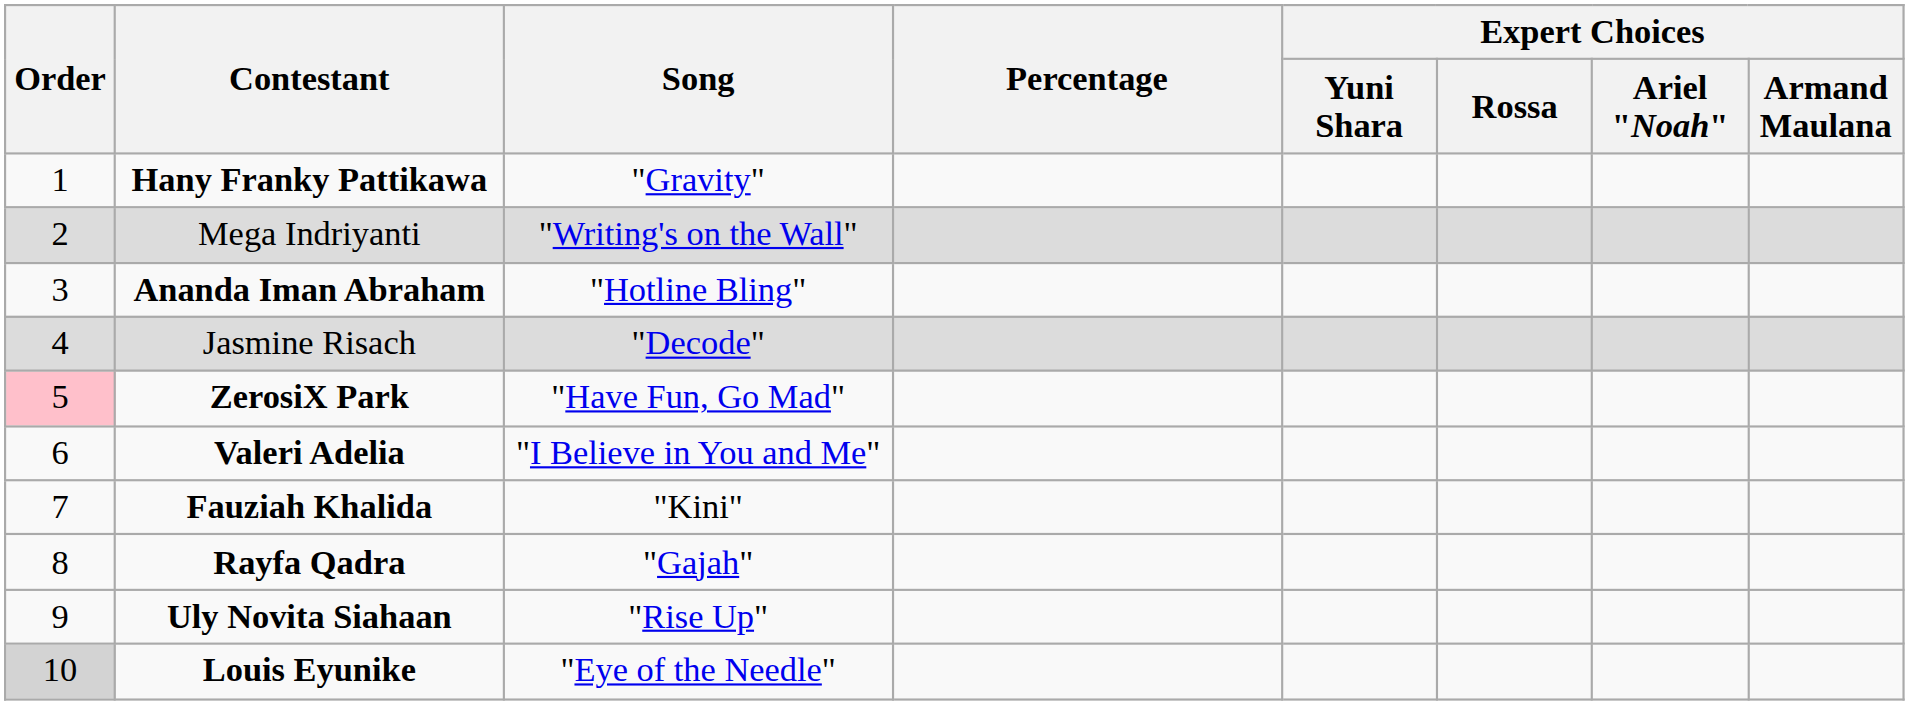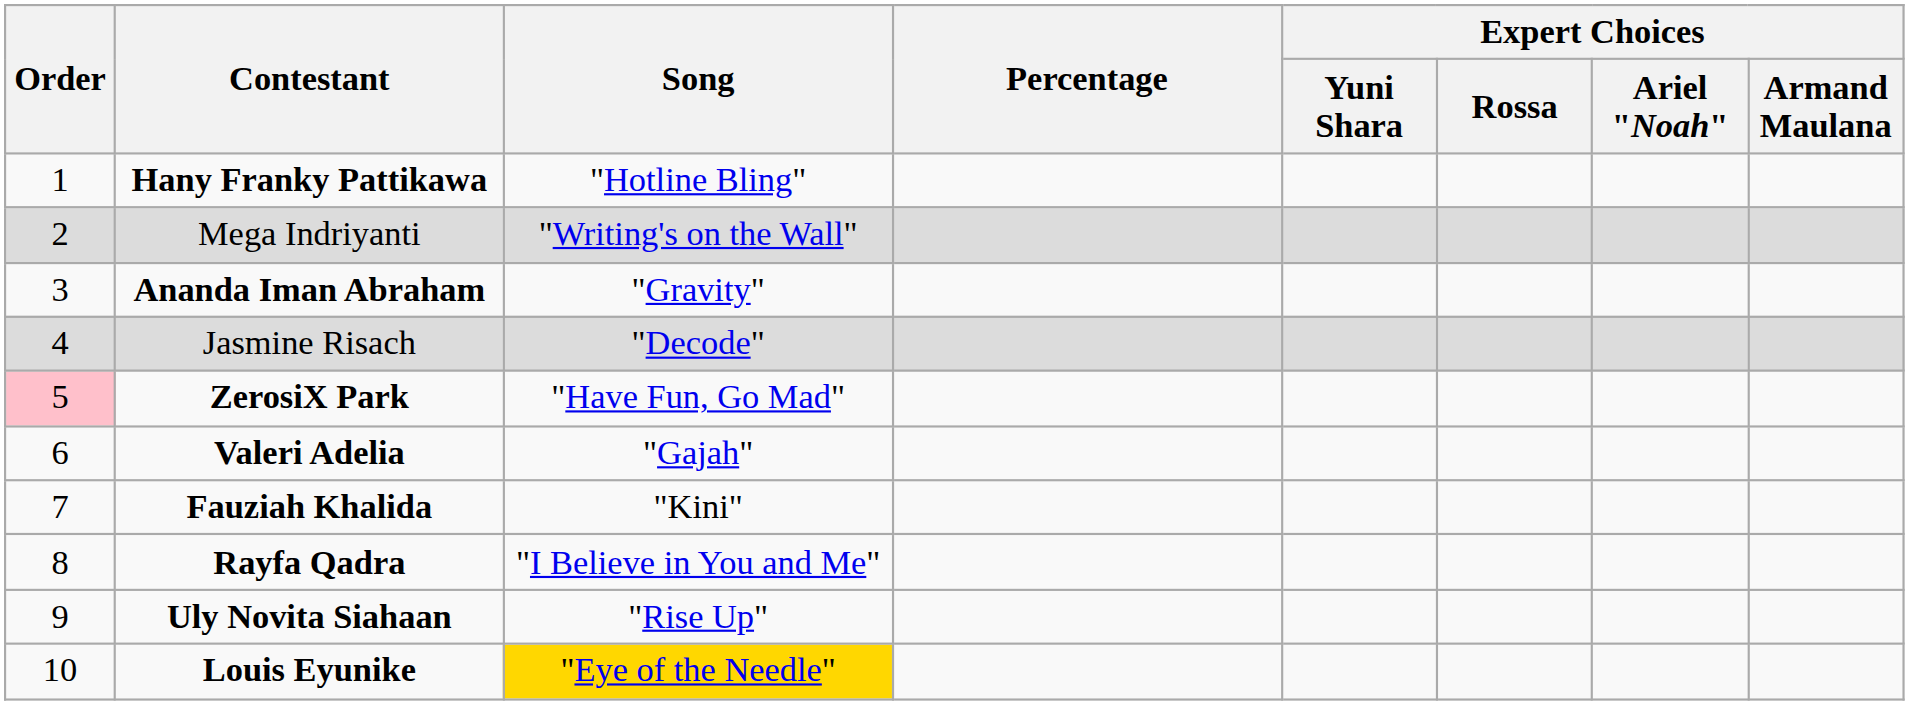Hany Franky Pattikawa | Song: "Gravity" -> "Hotline Bling"
Ananda Iman Abraham | Song: "Hotline Bling" -> "Gravity"
Valeri Adelia | Song: "I Believe in You and Me" -> "Gajah"
Rayfa Qadra | Song: "Gajah" -> "I Believe in You and Me"
Louis Eyunike | Order: lightgrey background -> no background
Louis Eyunike | Song: no background -> gold background
